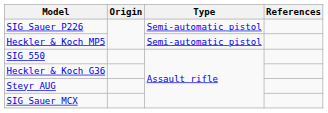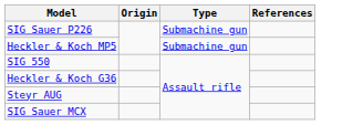SIG Sauer P226 | Type: Semi-automatic pistol -> Submachine gun
Heckler & Koch MP5 | Type: Semi-automatic pistol -> Submachine gun
